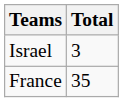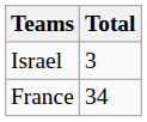France | Total: 35 -> 34
